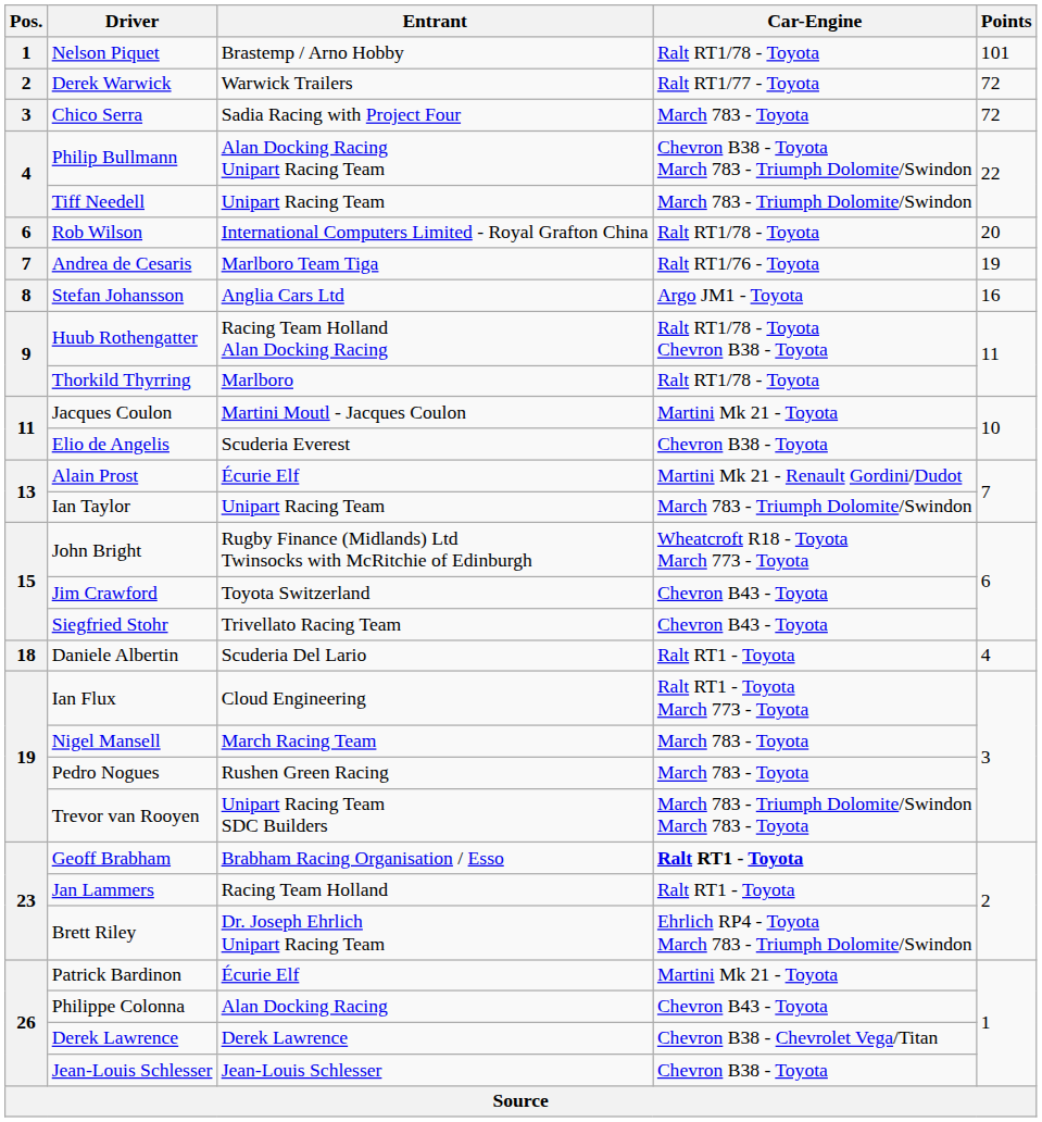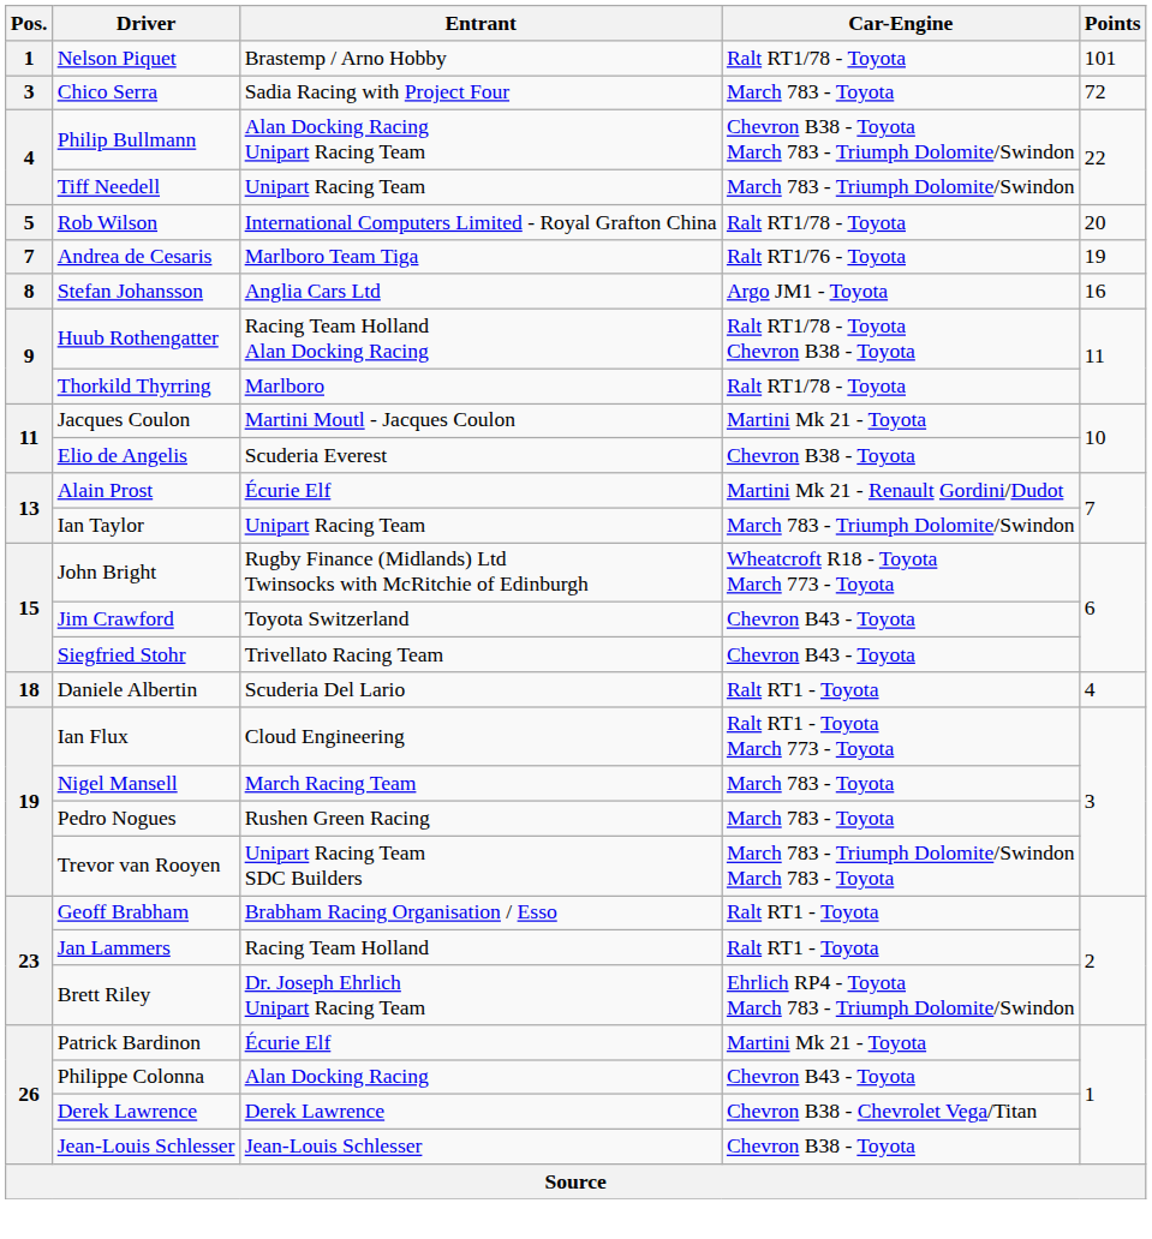- row: 2 | Derek Warwick | Warwick Trailers | Ralt RT1/77 - Toyota | 72
Rob Wilson | Pos.: 6 -> 5
Geoff Brabham | Car-Engine: bold -> normal
